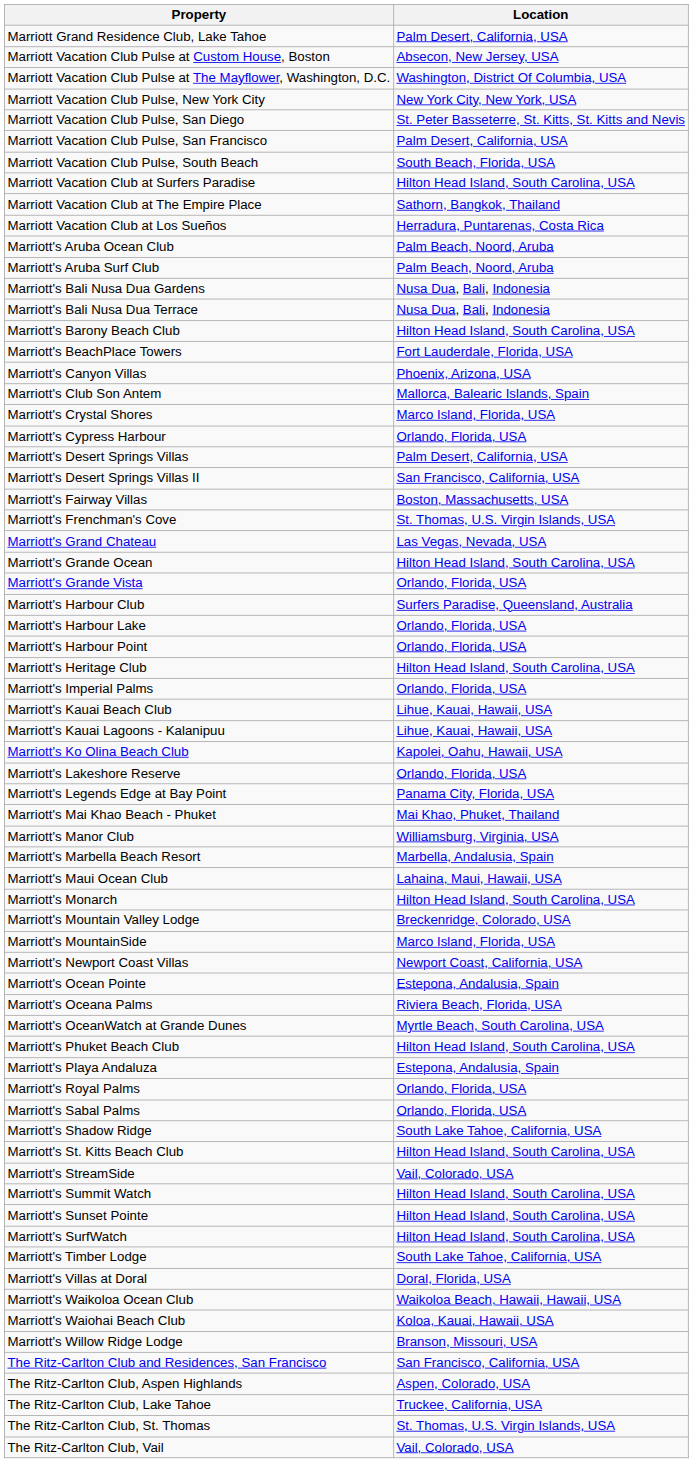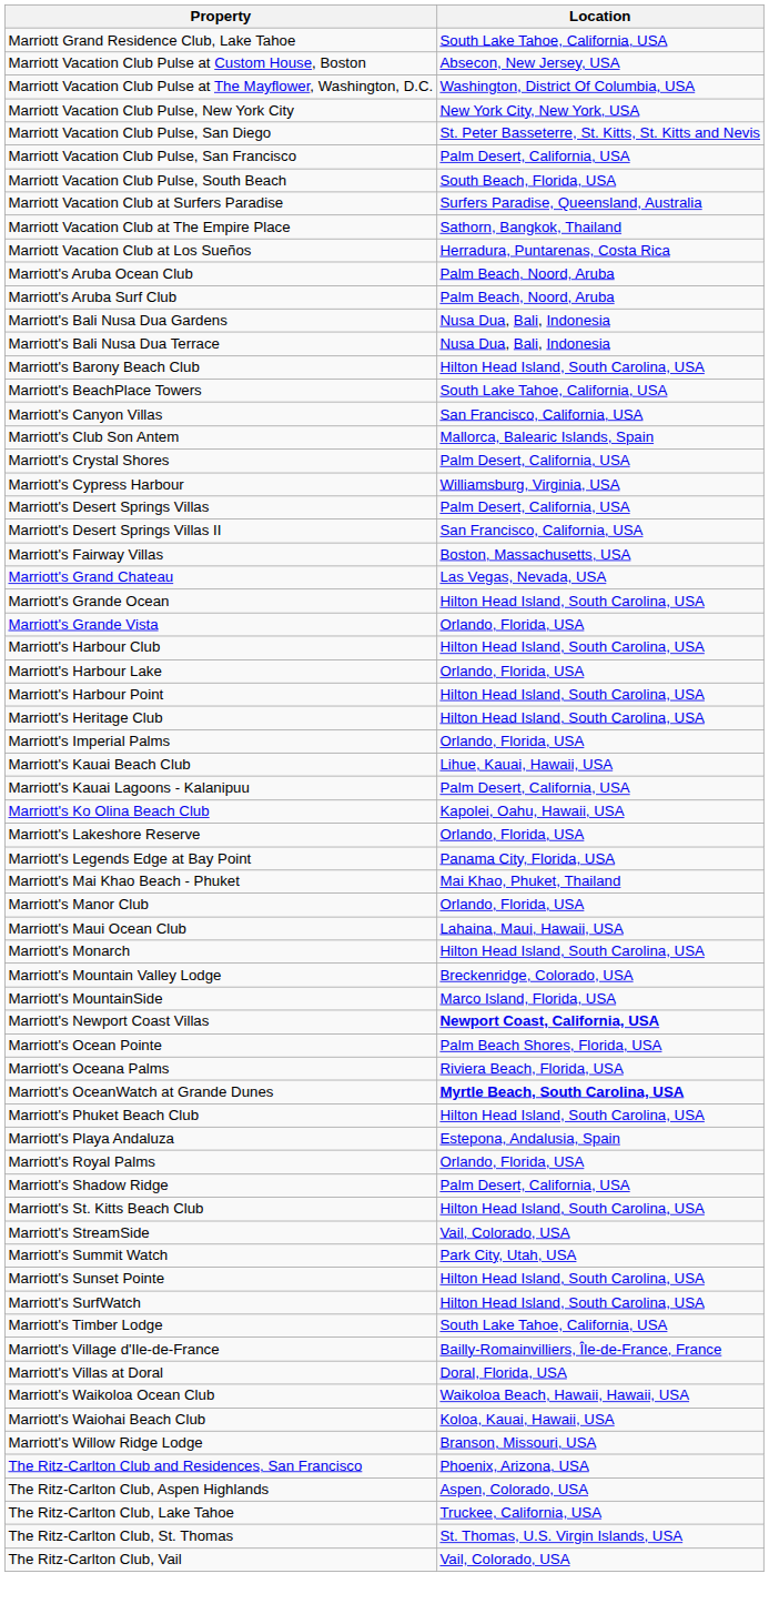Marriott Grand Residence Club, Lake Tahoe | Location: Palm Desert, California, USA -> South Lake Tahoe, California, USA
Marriott Vacation Club at Surfers Paradise | Location: Hilton Head Island, South Carolina, USA -> Surfers Paradise, Queensland, Australia
Marriott's BeachPlace Towers | Location: Fort Lauderdale, Florida, USA -> South Lake Tahoe, California, USA
Marriott's Canyon Villas | Location: Phoenix, Arizona, USA -> San Francisco, California, USA
Marriott's Crystal Shores | Location: Marco Island, Florida, USA -> Palm Desert, California, USA
Marriott's Cypress Harbour | Location: Orlando, Florida, USA -> Williamsburg, Virginia, USA
- row: Marriott's Frenchman's Cove | St. Thomas, U.S. Virgin Islands, USA
Marriott's Harbour Club | Location: Surfers Paradise, Queensland, Australia -> Hilton Head Island, South Carolina, USA
Marriott's Harbour Point | Location: Orlando, Florida, USA -> Hilton Head Island, South Carolina, USA
Marriott's Kauai Lagoons - Kalanipuu | Location: Lihue, Kauai, Hawaii, USA -> Palm Desert, California, USA
Marriott's Manor Club | Location: Williamsburg, Virginia, USA -> Orlando, Florida, USA
- row: Marriott's Marbella Beach Resort | Marbella, Andalusia, Spain
Marriott's Newport Coast Villas | Location: normal -> bold
Marriott's Ocean Pointe | Location: Estepona, Andalusia, Spain -> Palm Beach Shores, Florida, USA
Marriott's OceanWatch at Grande Dunes | Location: normal -> bold
- row: Marriott's Sabal Palms | Orlando, Florida, USA
Marriott's Shadow Ridge | Location: South Lake Tahoe, California, USA -> Palm Desert, California, USA
Marriott's Summit Watch | Location: Hilton Head Island, South Carolina, USA -> Park City, Utah, USA
+ row: Marriott's Village d'Ile-de-France | Bailly-Romainvilliers, Île-de-France, France
The Ritz-Carlton Club and Residences, San Francisco | Location: San Francisco, California, USA -> Phoenix, Arizona, USA
